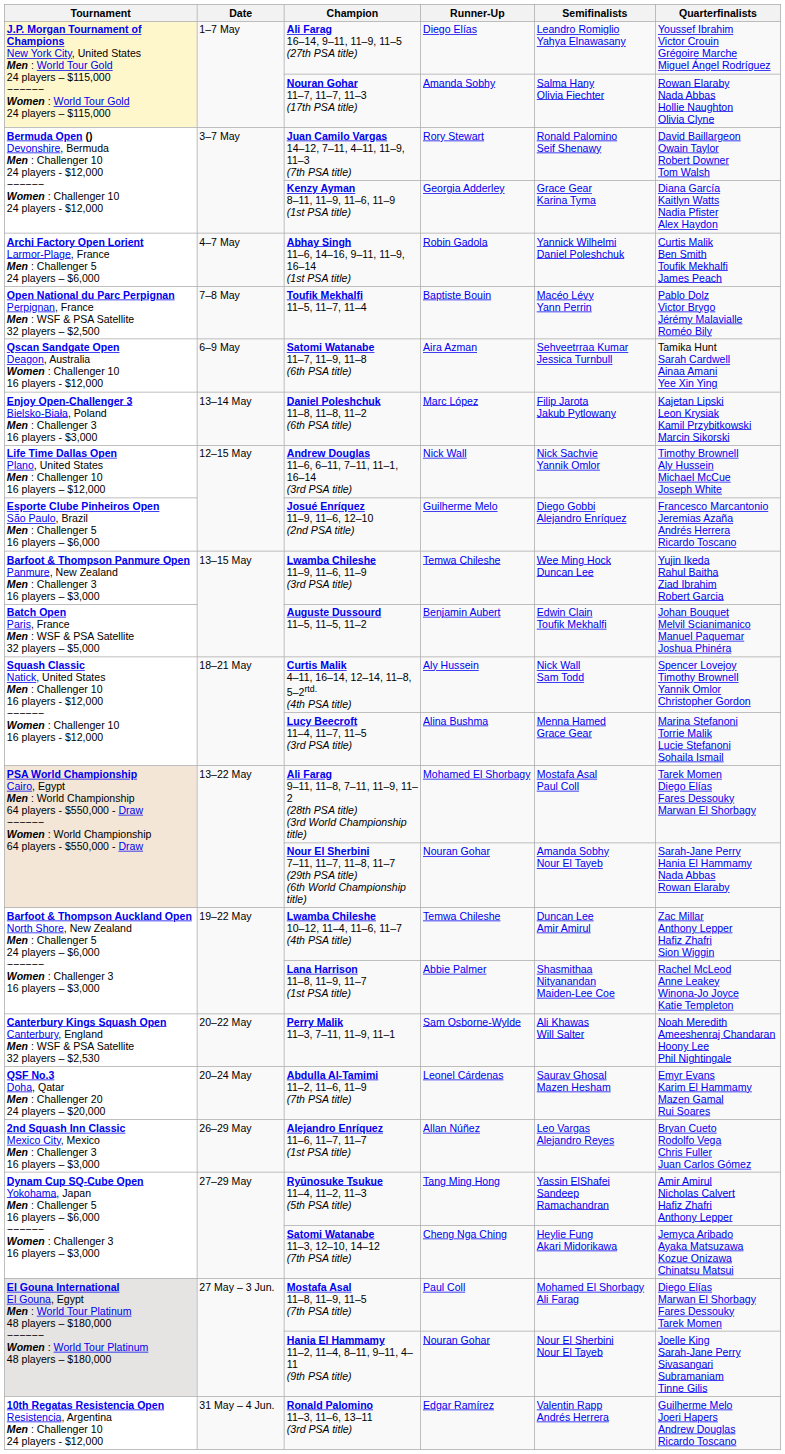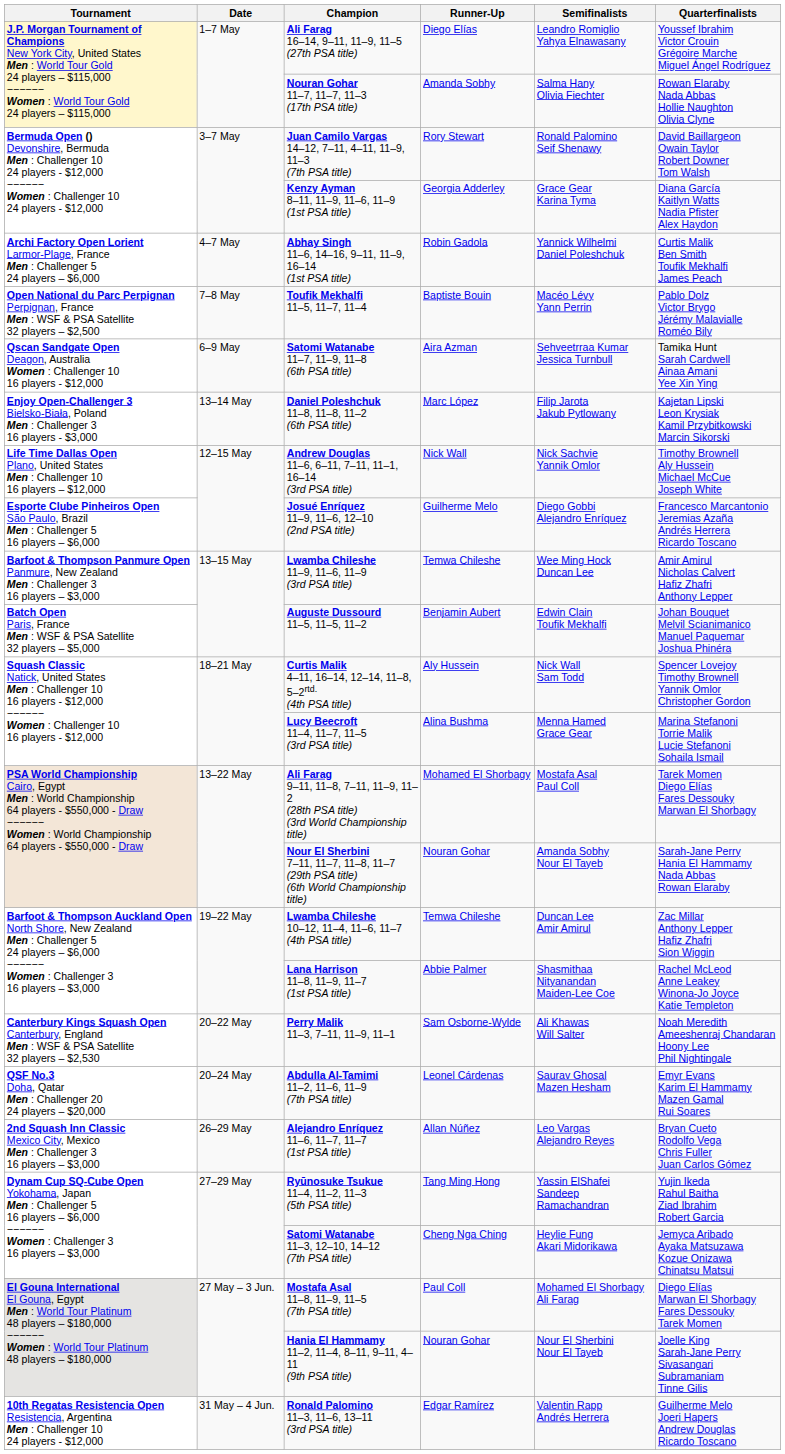Lwamba Chileshe 11–9, 11–6, 11–9 (3rd PSA title) | Quarterfinalists: Yujin Ikeda Rahul Baitha Ziad Ibrahim Robert Garcia -> Amir Amirul Nicholas Calvert Hafiz Zhafri Anthony Lepper
Ryūnosuke Tsukue 11–4, 11–2, 11–3 (5th PSA title) | Quarterfinalists: Amir Amirul Nicholas Calvert Hafiz Zhafri Anthony Lepper -> Yujin Ikeda Rahul Baitha Ziad Ibrahim Robert Garcia
